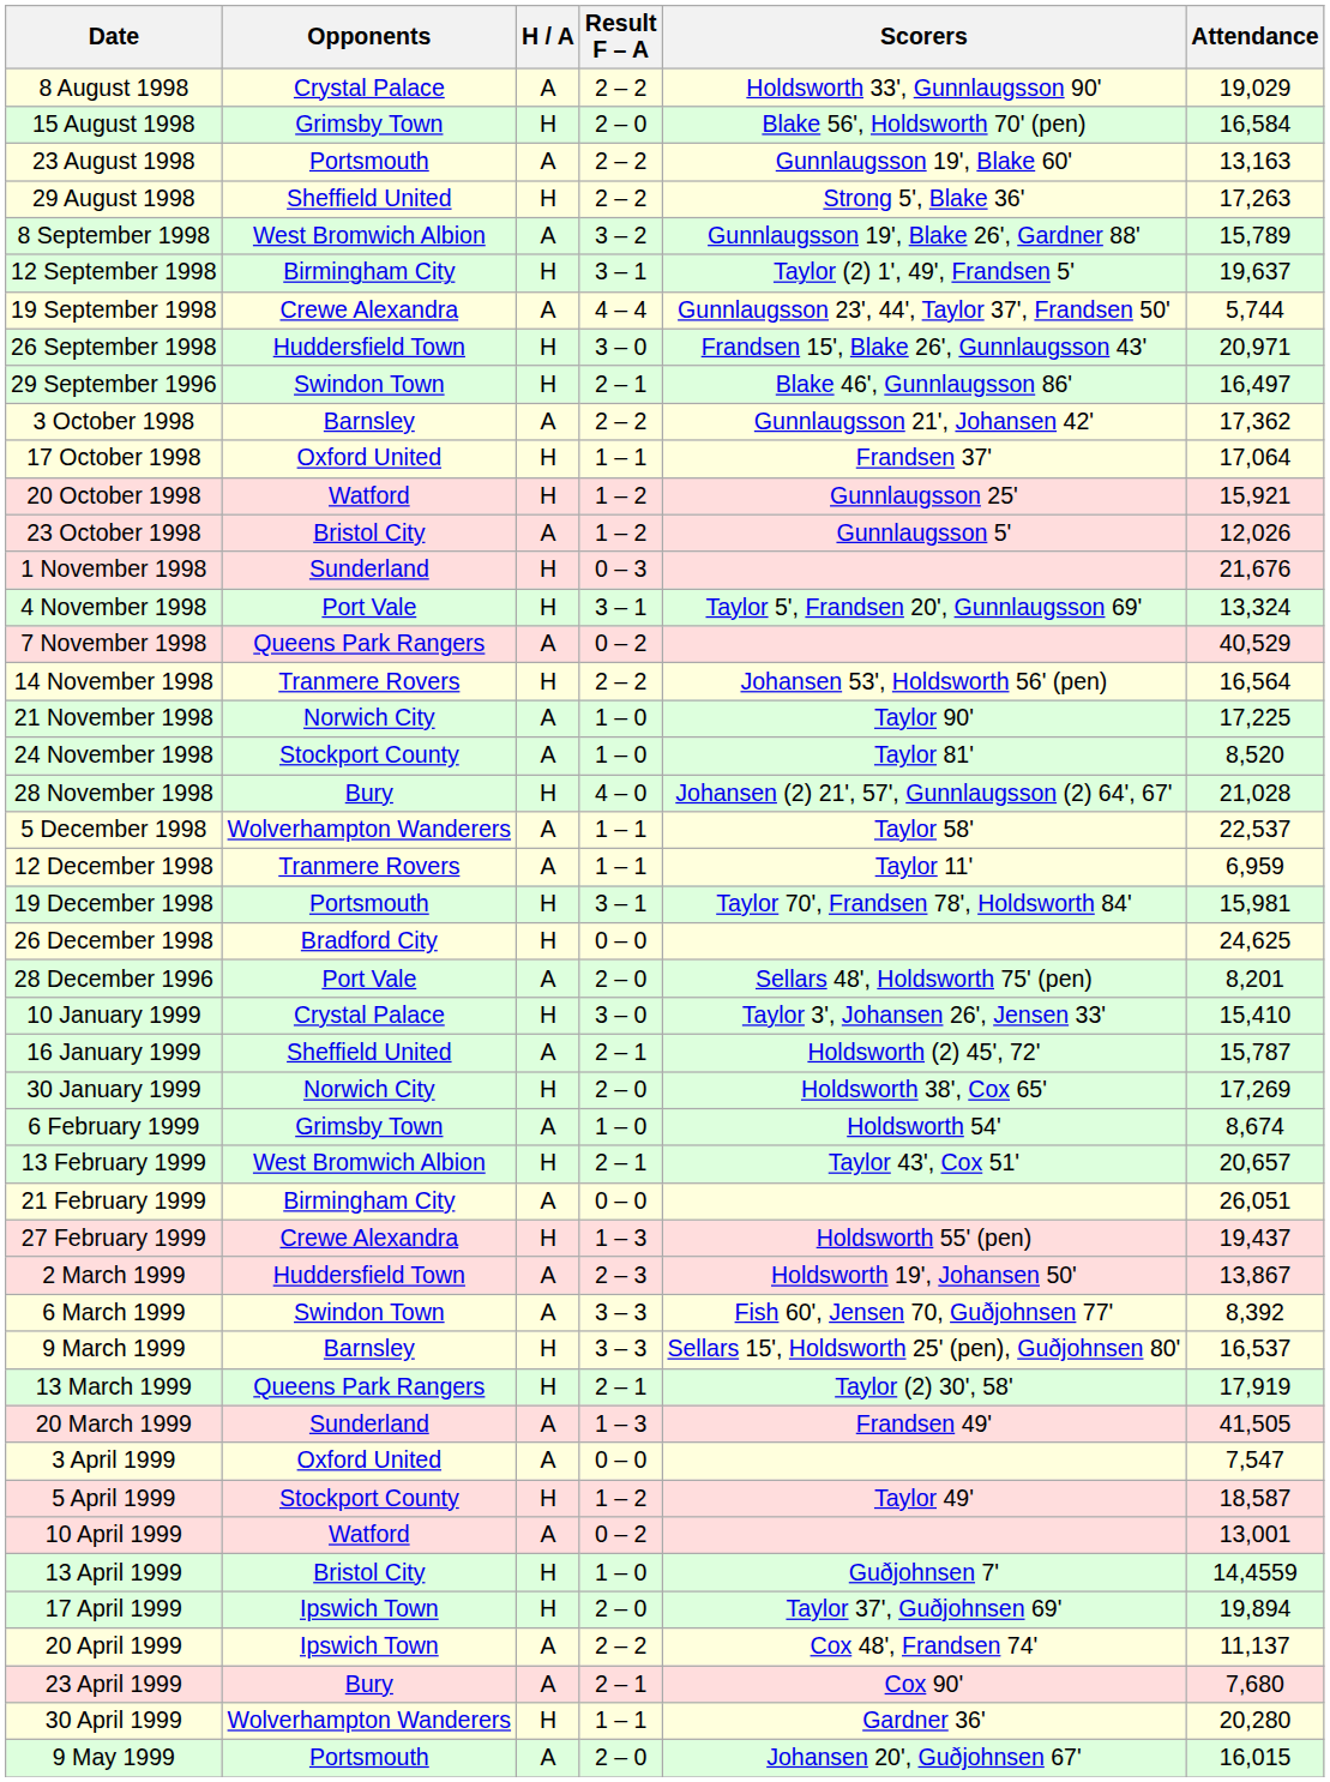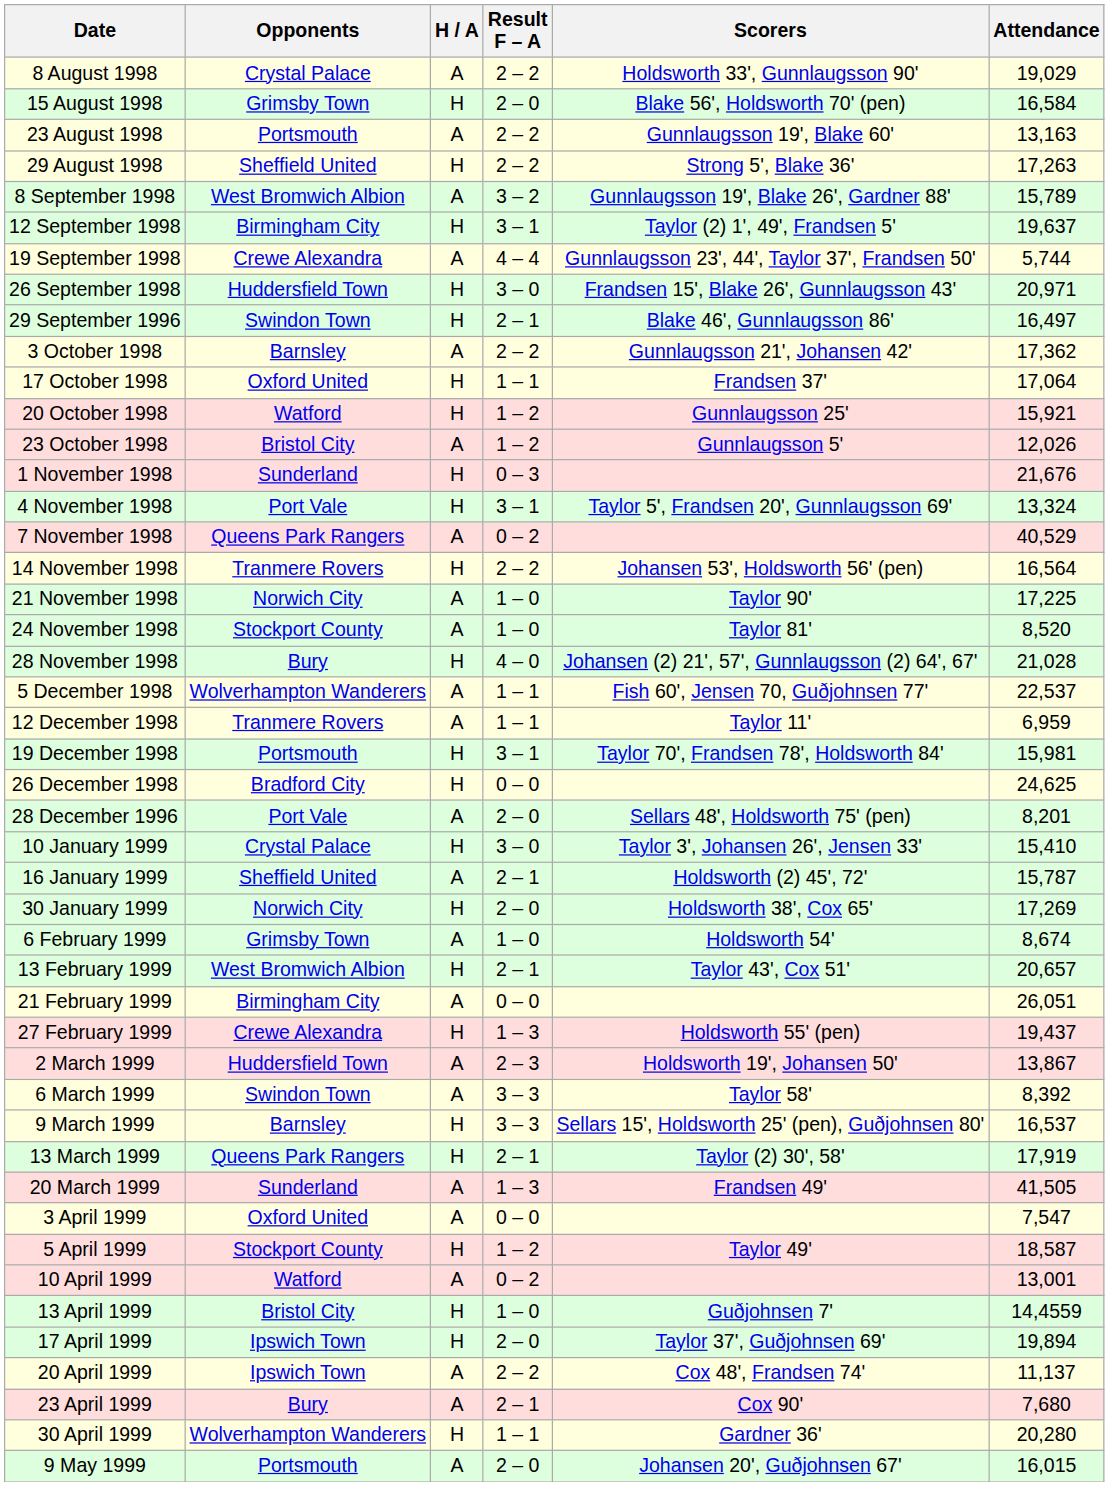5 December 1998 | Scorers: Taylor 58' -> Fish 60', Jensen 70, Guðjohnsen 77'
6 March 1999 | Scorers: Fish 60', Jensen 70, Guðjohnsen 77' -> Taylor 58'
